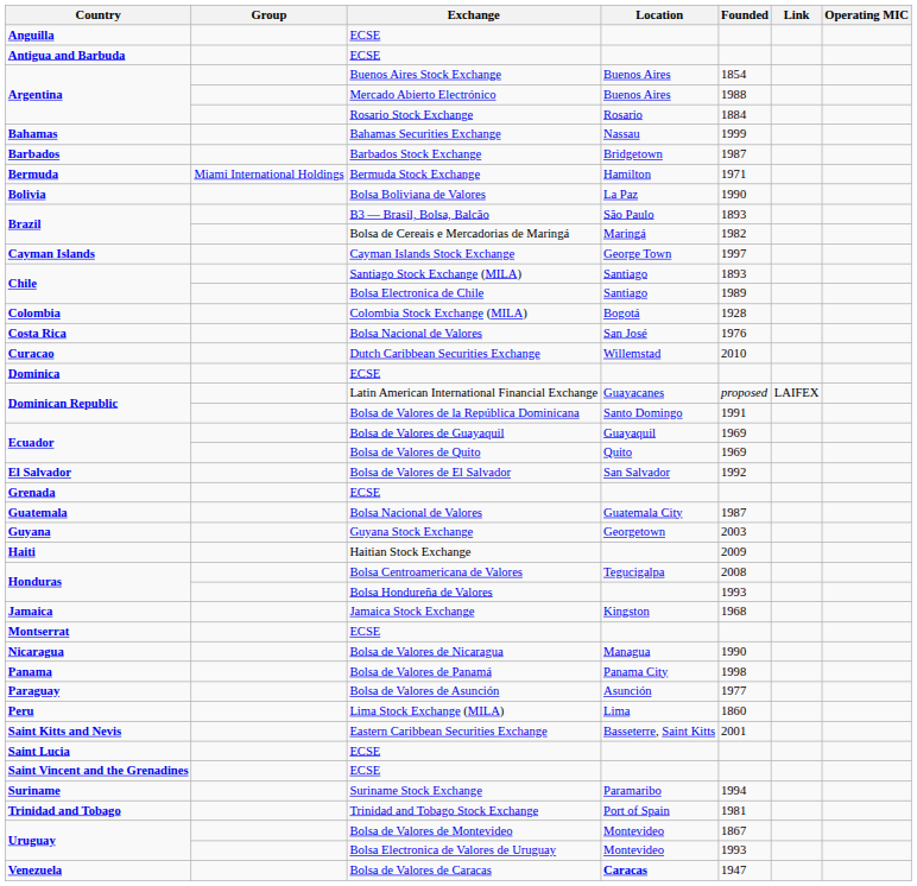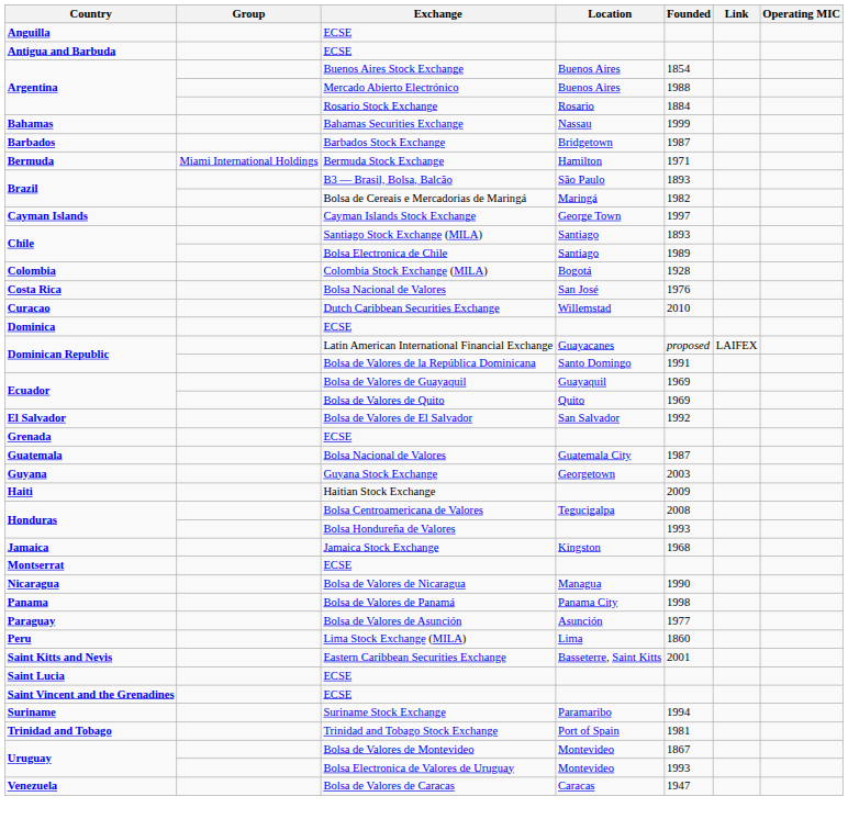- row: Bolivia | Bolsa Boliviana de Valores | La Paz | 1990
Bolsa de Valores de Caracas | Location: bold -> normal
